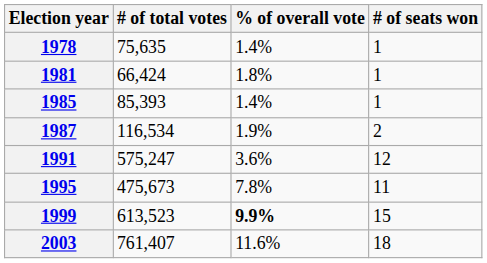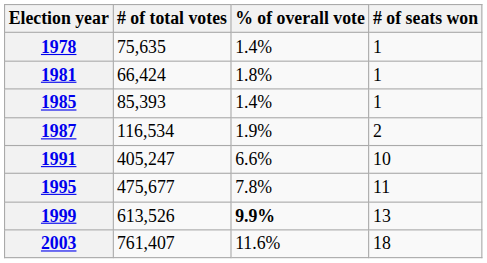1991 | # of total votes: 575,247 -> 405,247
1991 | % of overall vote: 3.6% -> 6.6%
1991 | # of seats won: 12 -> 10
1995 | # of total votes: 475,673 -> 475,677
1999 | # of total votes: 613,523 -> 613,526
1999 | # of seats won: 15 -> 13
